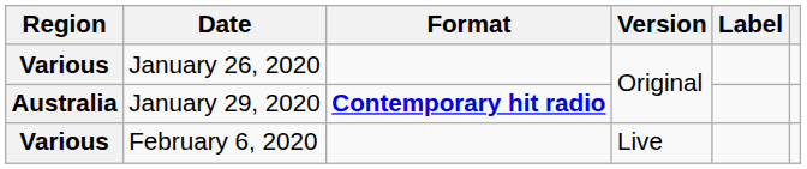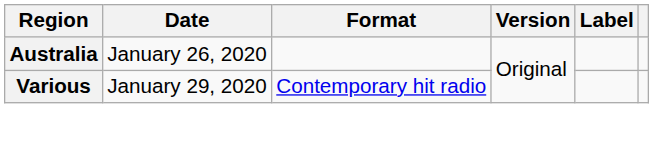January 26, 2020 | Region: Various -> Australia
January 29, 2020 | Region: Australia -> Various
January 29, 2020 | Format: bold -> normal
- row: Various | February 6, 2020 | Live
